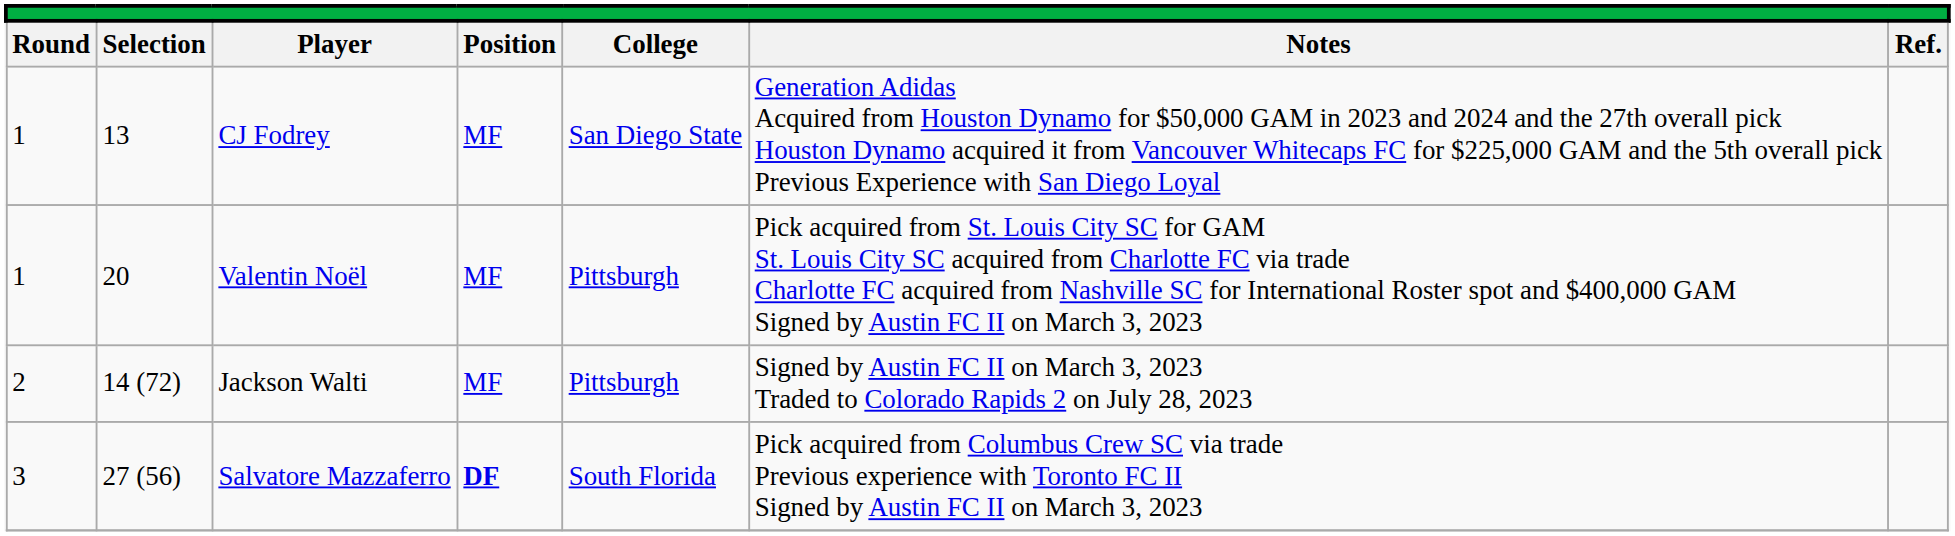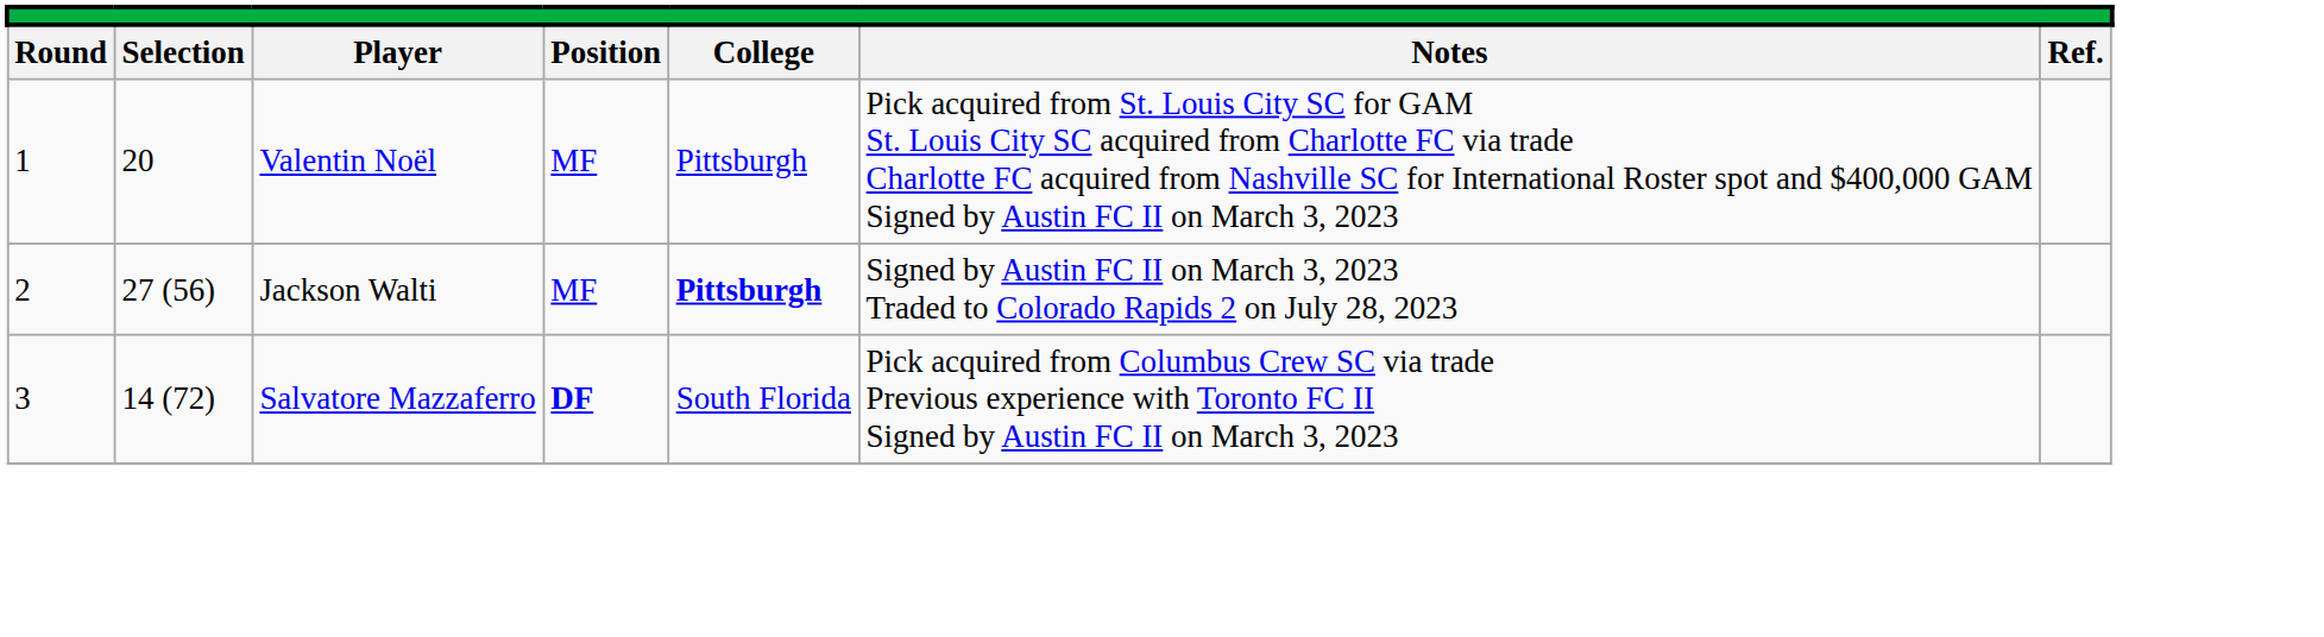- row: 1 | 13 | CJ Fodrey | MF | San Diego State | Generation Adidas Acquired from Houston Dynamo for $50,000 GAM in 2023 and 2024 and the 27th overall pick Houston Dynamo acquired it from Vancouver Whitecaps FC for $225,000 GAM and the 5th overall pick Previous Experience with San Diego Loyal
Jackson Walti | column 2: 14 (72) -> 27 (56)
Jackson Walti | column 5: normal -> bold
Salvatore Mazzaferro | column 2: 27 (56) -> 14 (72)
